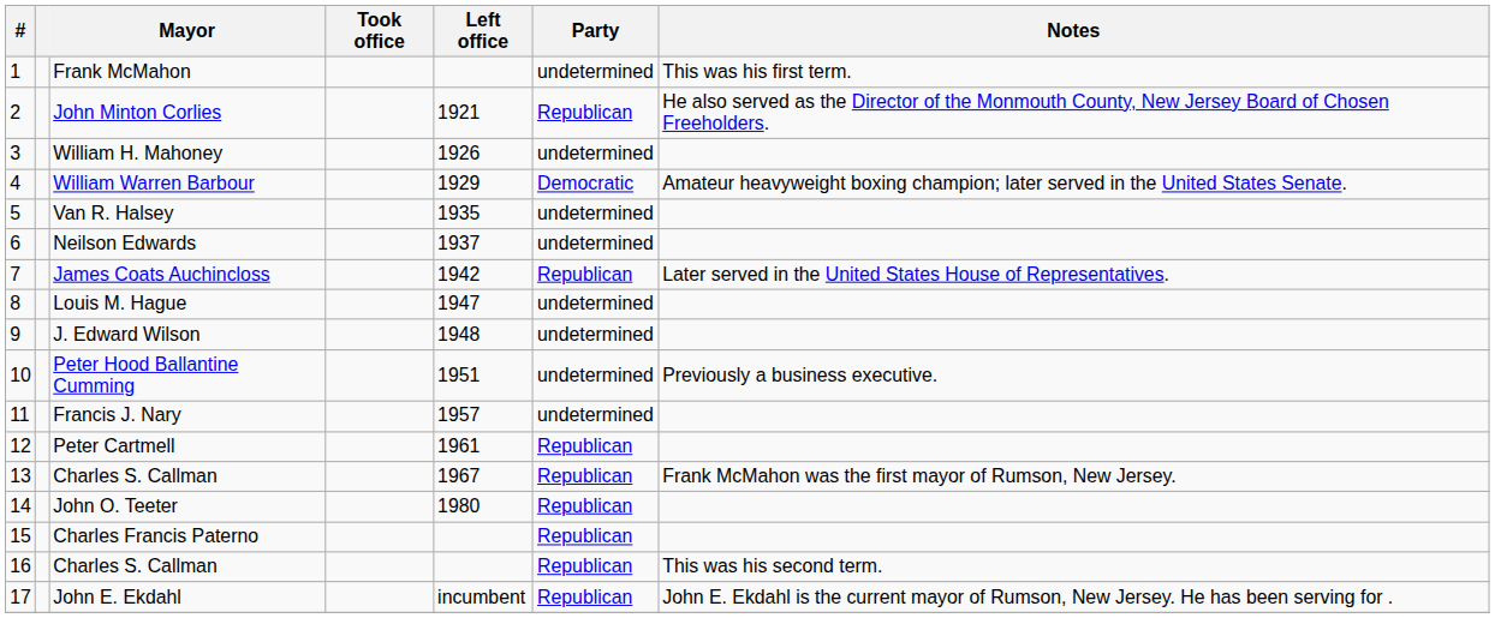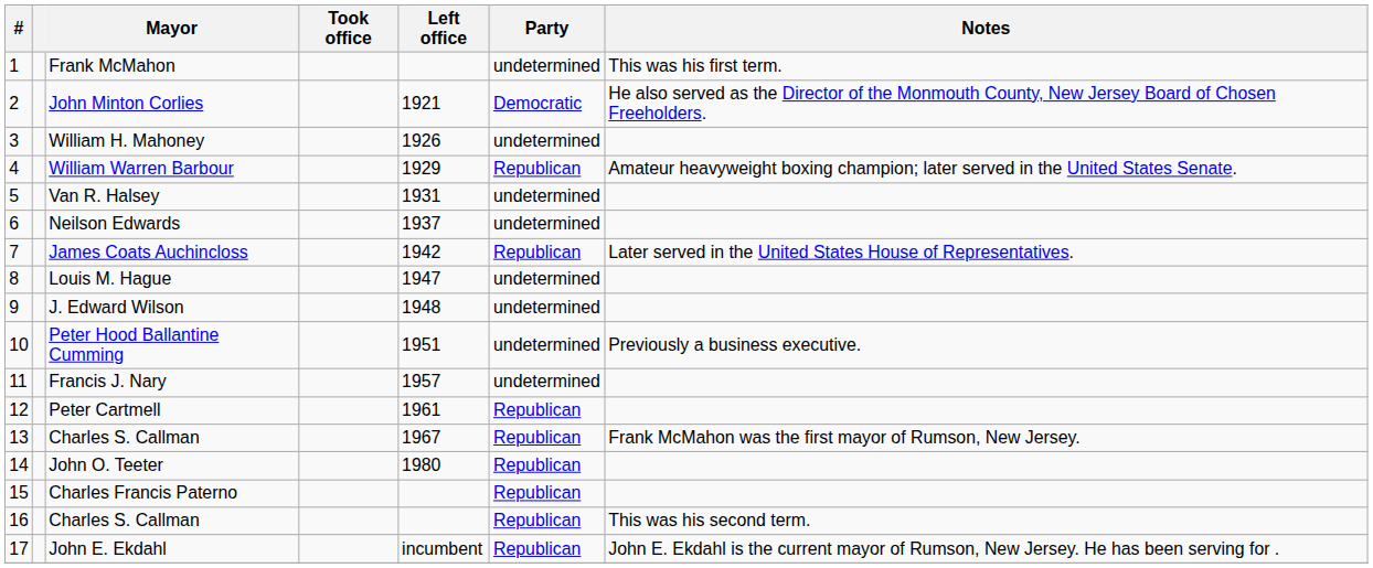John Minton Corlies | Party: Republican -> Democratic
William Warren Barbour | Party: Democratic -> Republican
Van R. Halsey | Left office: 1935 -> 1931
